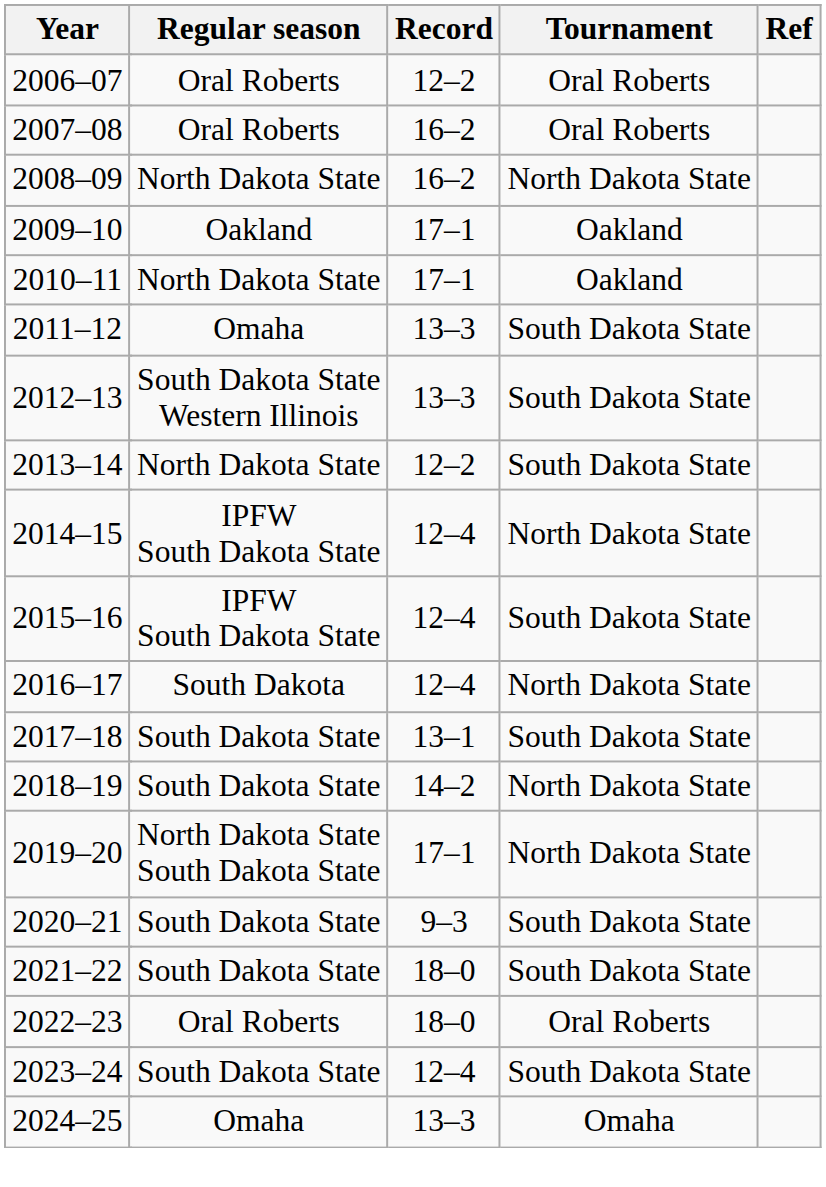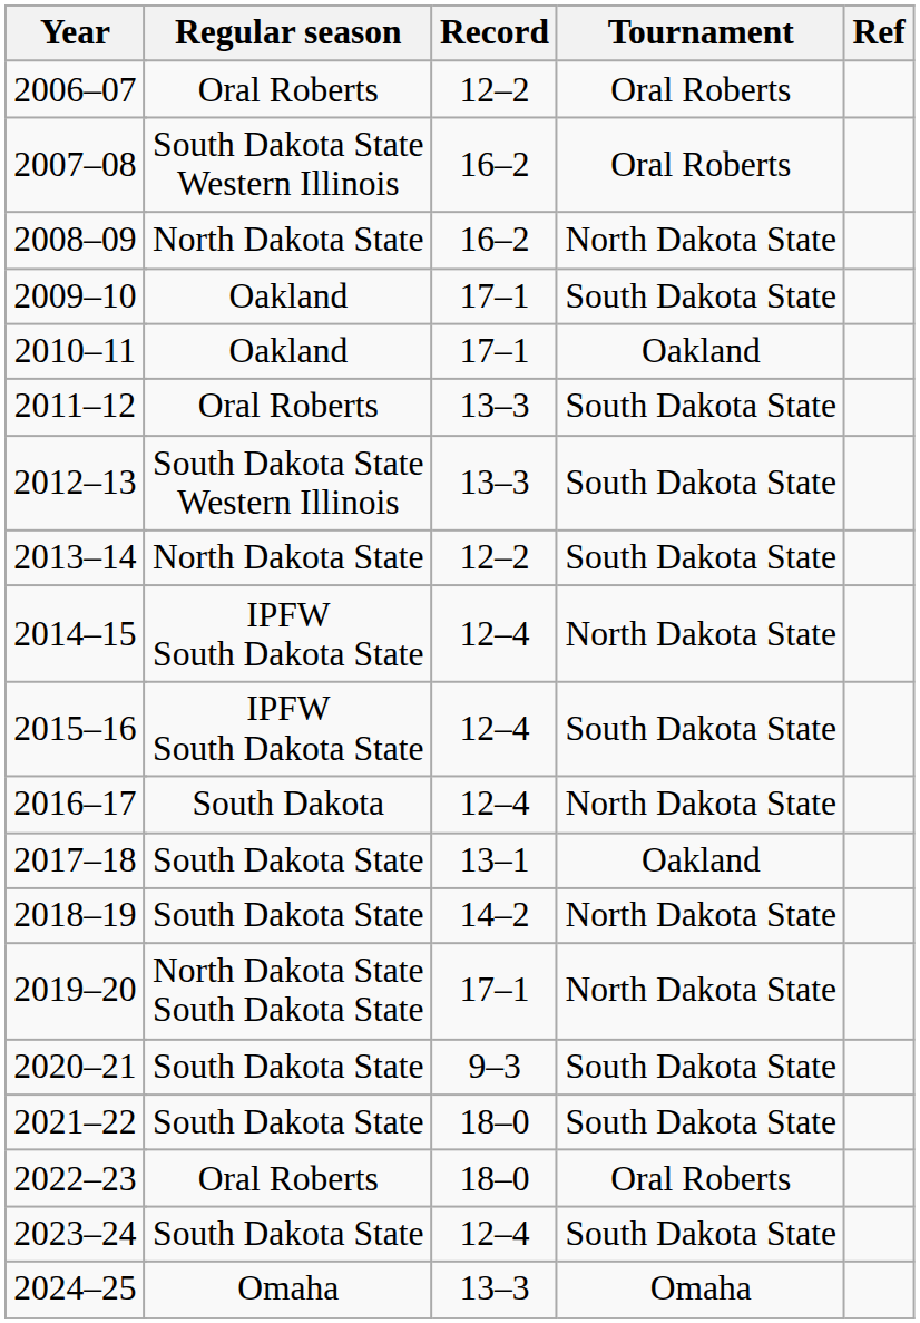2007–08 | Regular season: Oral Roberts -> South Dakota State Western Illinois
2009–10 | Tournament: Oakland -> South Dakota State
2010–11 | Regular season: North Dakota State -> Oakland
2011–12 | Regular season: Omaha -> Oral Roberts
2017–18 | Tournament: South Dakota State -> Oakland
